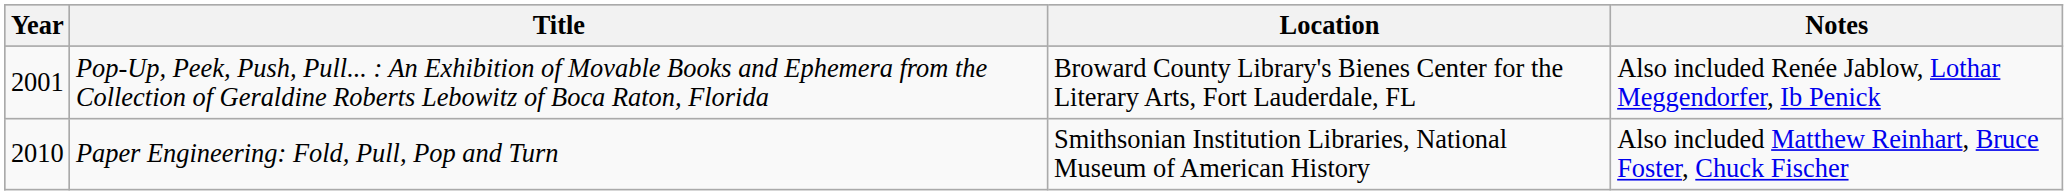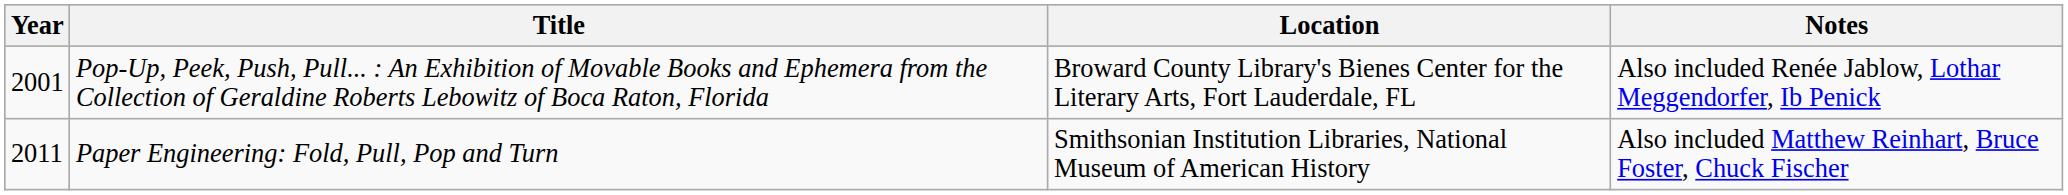Paper Engineering: Fold, Pull, Pop and Turn | Year: 2010 -> 2011
